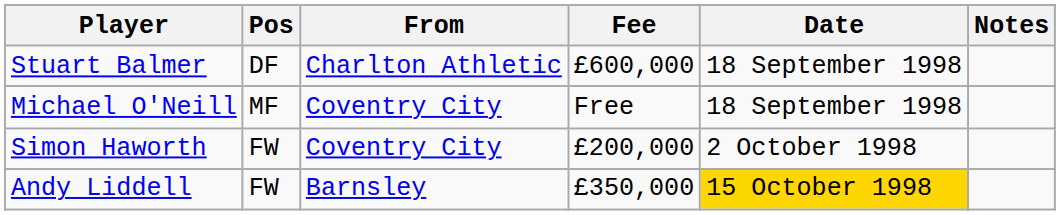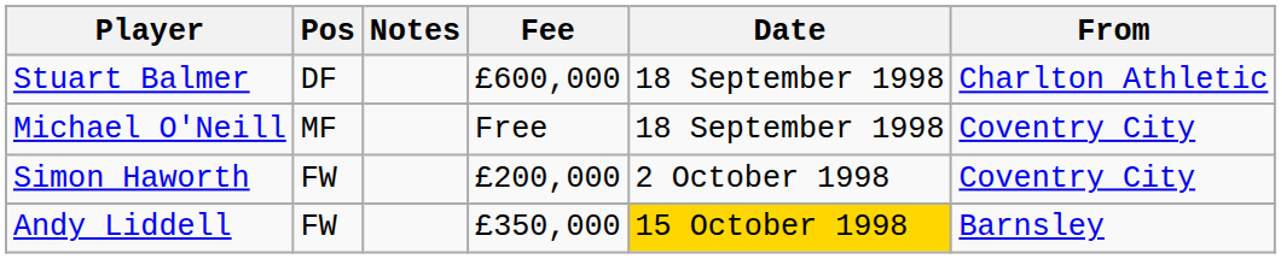columns swapped: From <-> Notes
